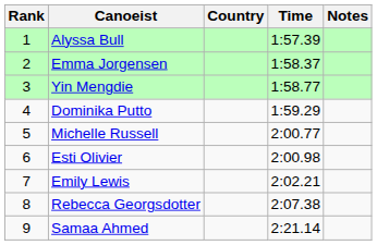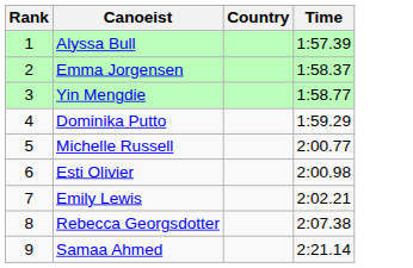- column: Notes
